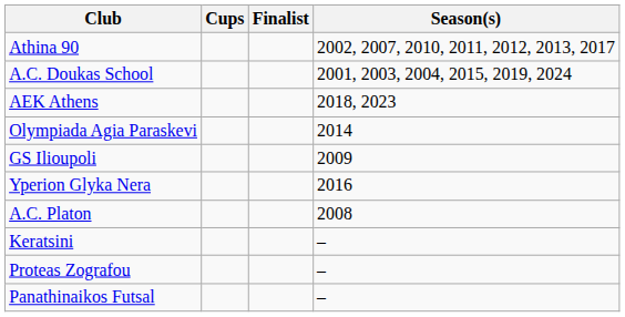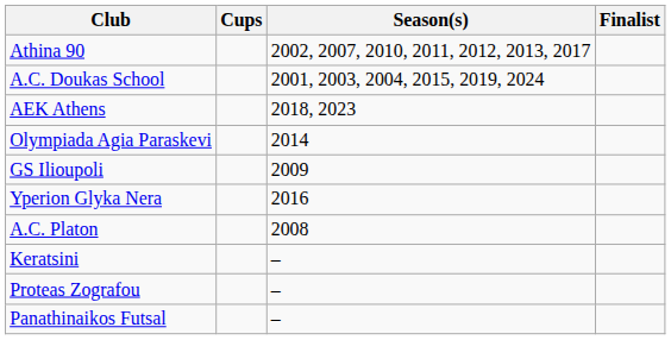columns swapped: Season(s) <-> Finalist
